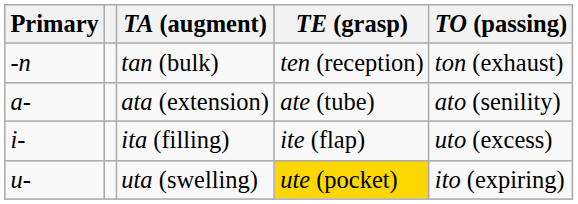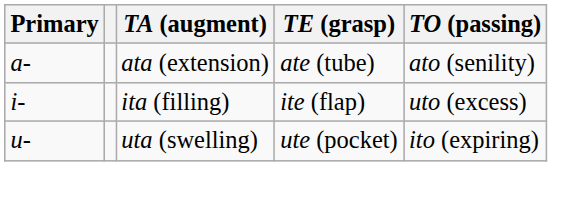- row: -n | tan (bulk) | ten (reception) | ton (exhaust)
uta (swelling) | TE (grasp): gold background -> no background
